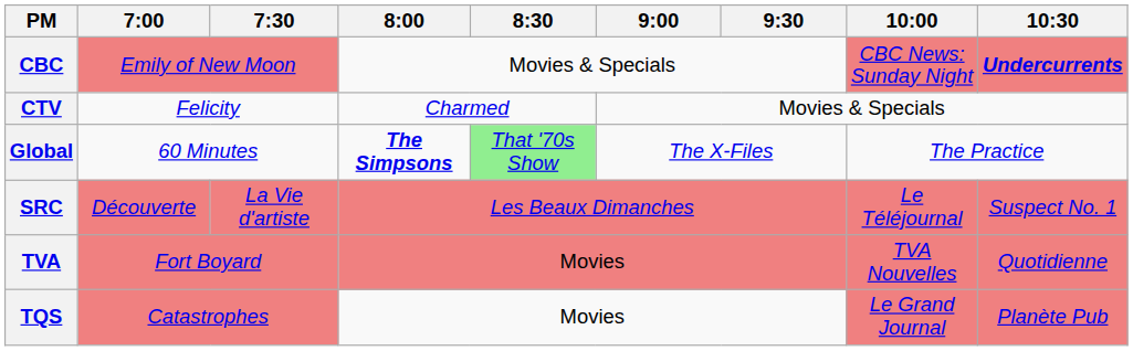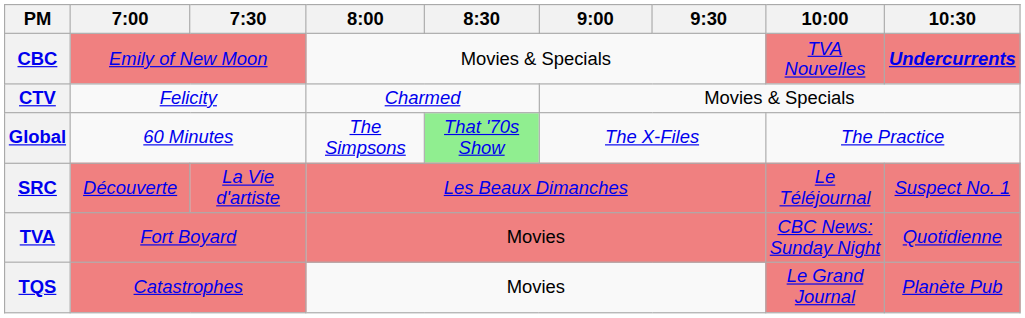CBC | 10:00: CBC News: Sunday Night -> TVA Nouvelles
Global | 8:00: bold -> normal
TVA | 10:00: TVA Nouvelles -> CBC News: Sunday Night
